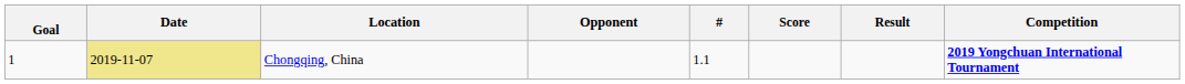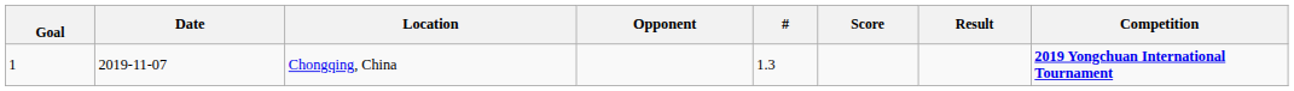Chongqing, China | Date: khaki background -> no background
Chongqing, China | #: 1.1 -> 1.3
